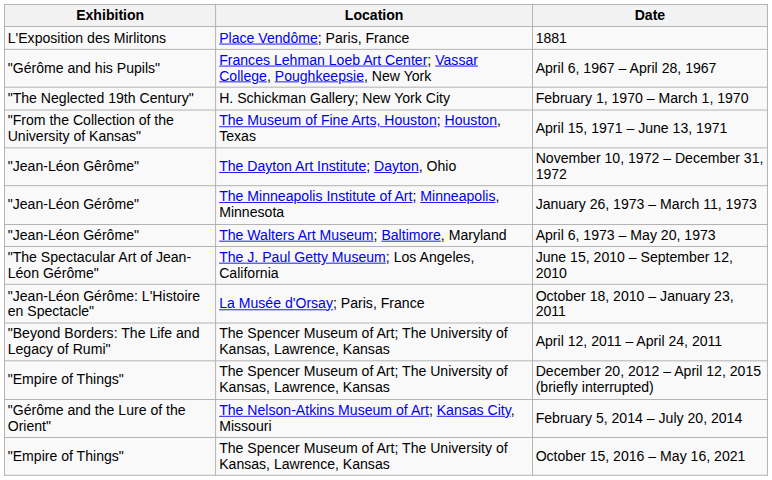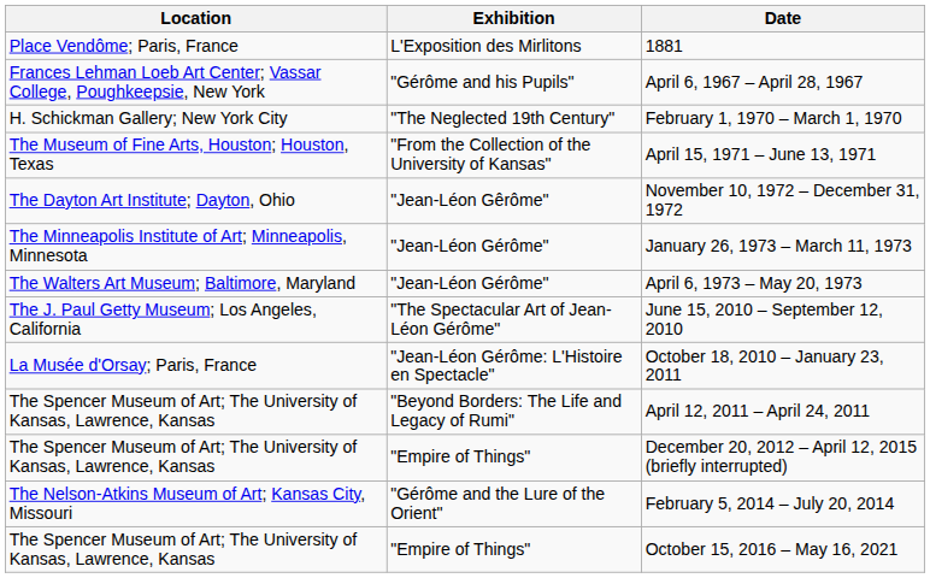columns swapped: Exhibition <-> Location
